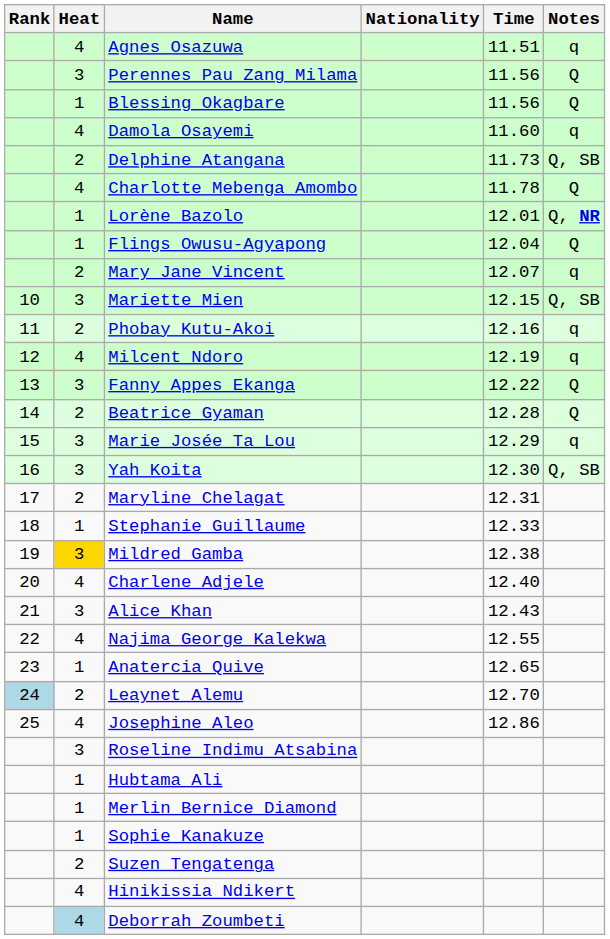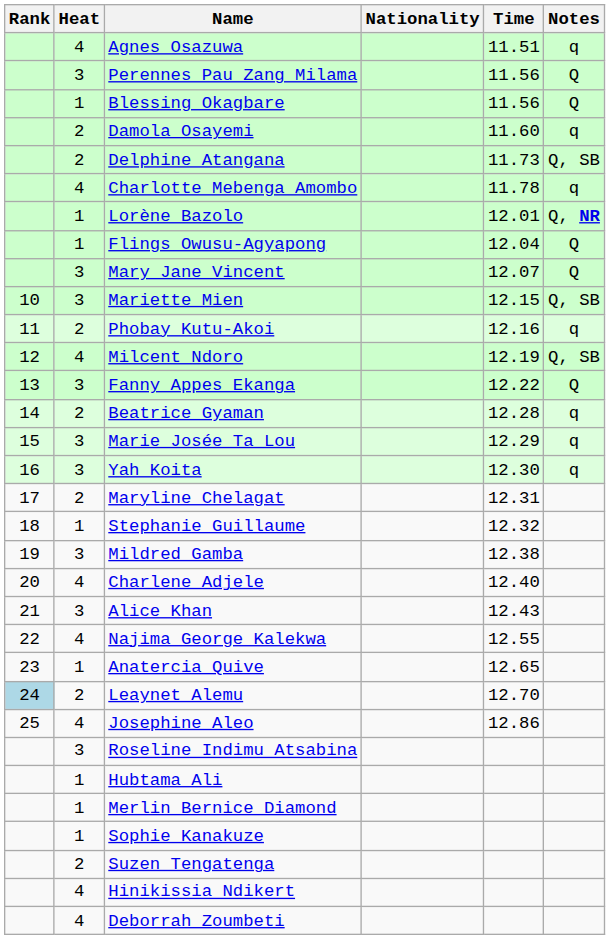Damola Osayemi | Heat: 4 -> 2
Charlotte Mebenga Amombo | Notes: Q -> q
Mary Jane Vincent | Heat: 2 -> 3
Mary Jane Vincent | Notes: q -> Q
Milcent Ndoro | Notes: q -> Q, SB
Beatrice Gyaman | Notes: Q -> q
Yah Koita | Notes: Q, SB -> q
Stephanie Guillaume | Time: 12.33 -> 12.32
Mildred Gamba | Heat: gold background -> no background
Deborrah Zoumbeti | Heat: lightblue background -> no background
